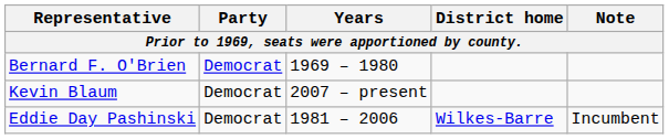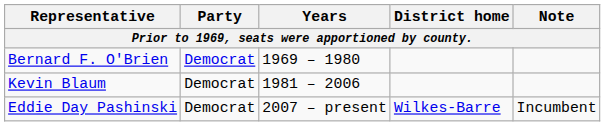Kevin Blaum | Years: 2007 – present -> 1981 – 2006
Eddie Day Pashinski | Years: 1981 – 2006 -> 2007 – present
